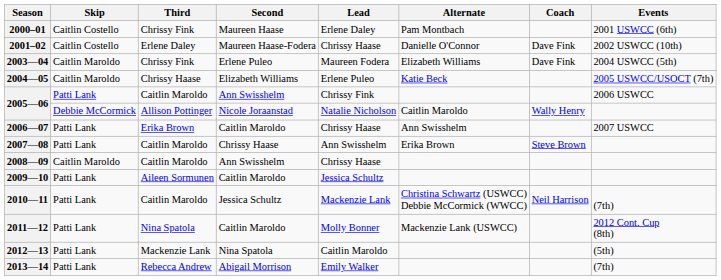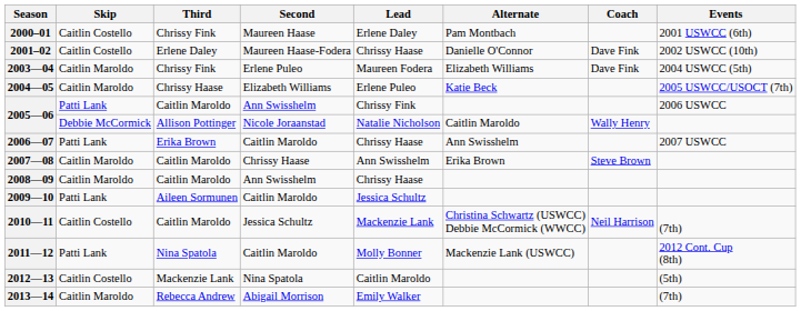2007—08 | Skip: Patti Lank -> Caitlin Maroldo
2010—11 | Skip: Patti Lank -> Caitlin Costello
2012—13 | Skip: Patti Lank -> Caitlin Costello
2013—14 | Skip: Patti Lank -> Caitlin Maroldo
